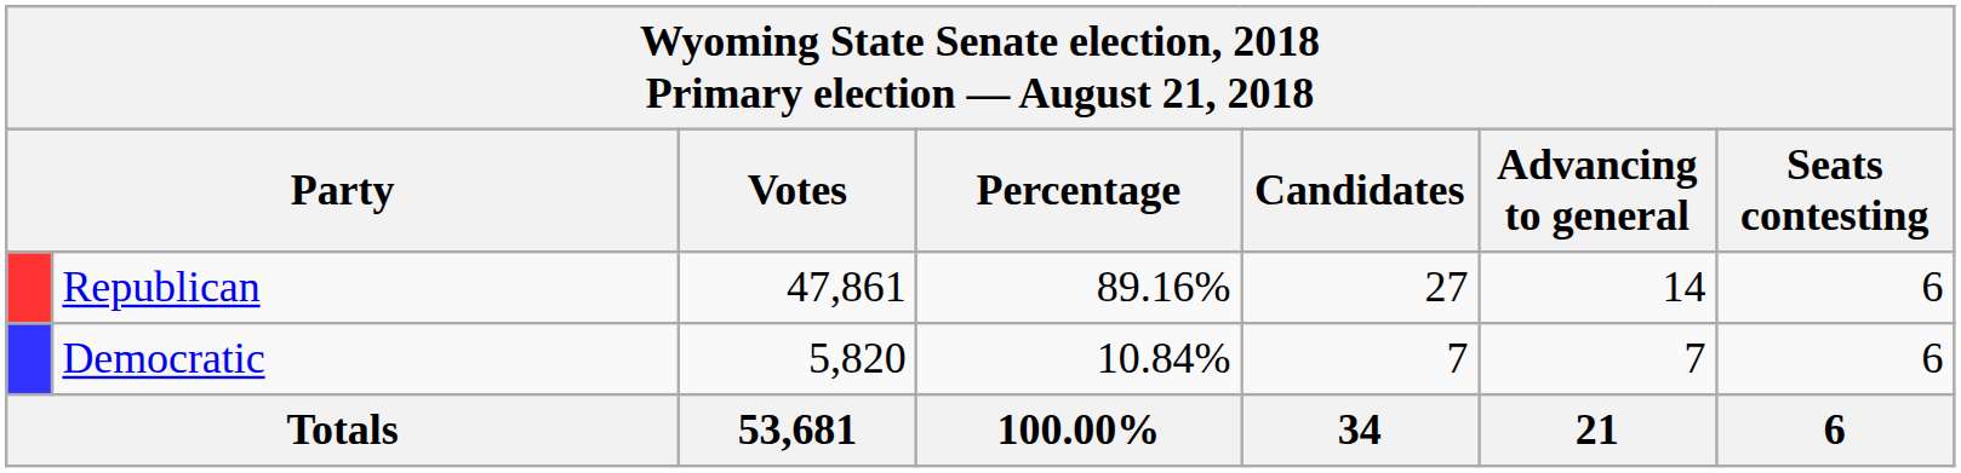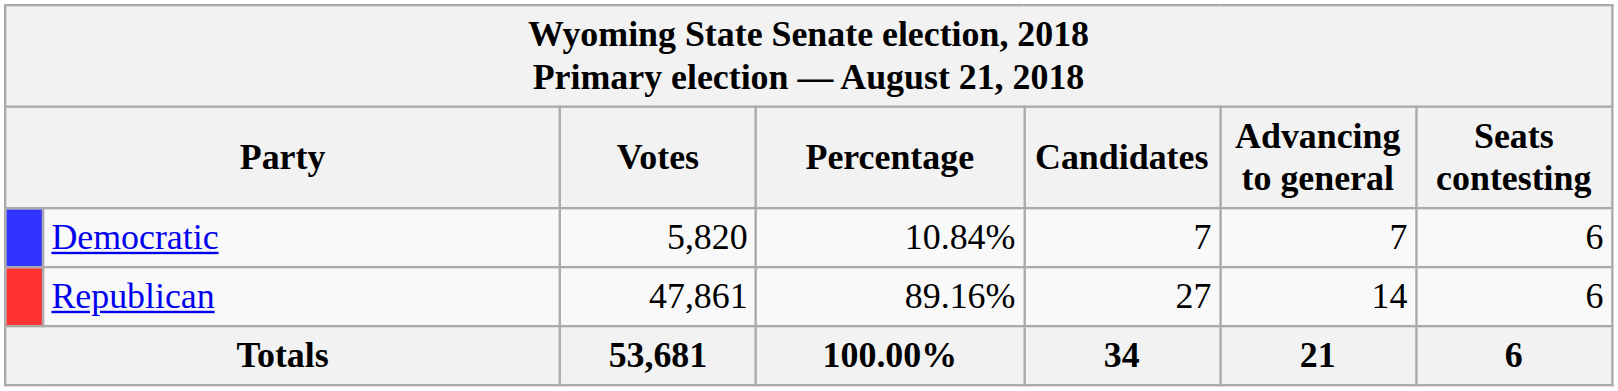rows swapped: Republican <-> Democratic
